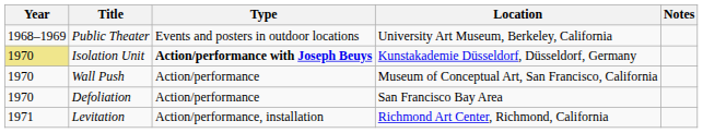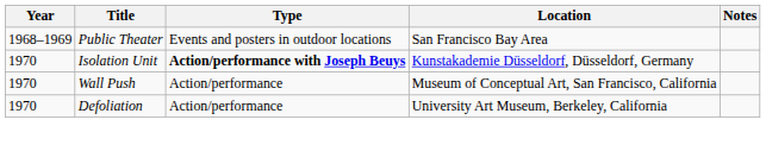Public Theater | Location: University Art Museum, Berkeley, California -> San Francisco Bay Area
Isolation Unit | Year: khaki background -> no background
Defoliation | Location: San Francisco Bay Area -> University Art Museum, Berkeley, California
- row: 1971 | Levitation | Action/performance, installation | Richmond Art Center, Richmond, California
